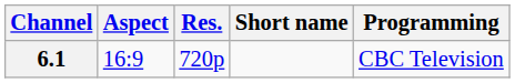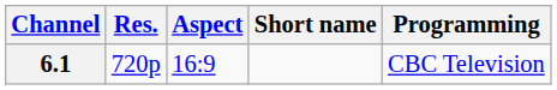columns swapped: Res. <-> Aspect
